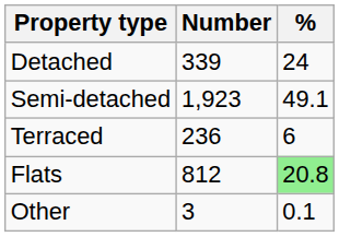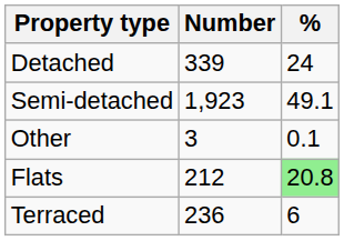rows swapped: Terraced <-> Other
Flats | Number: 812 -> 212
